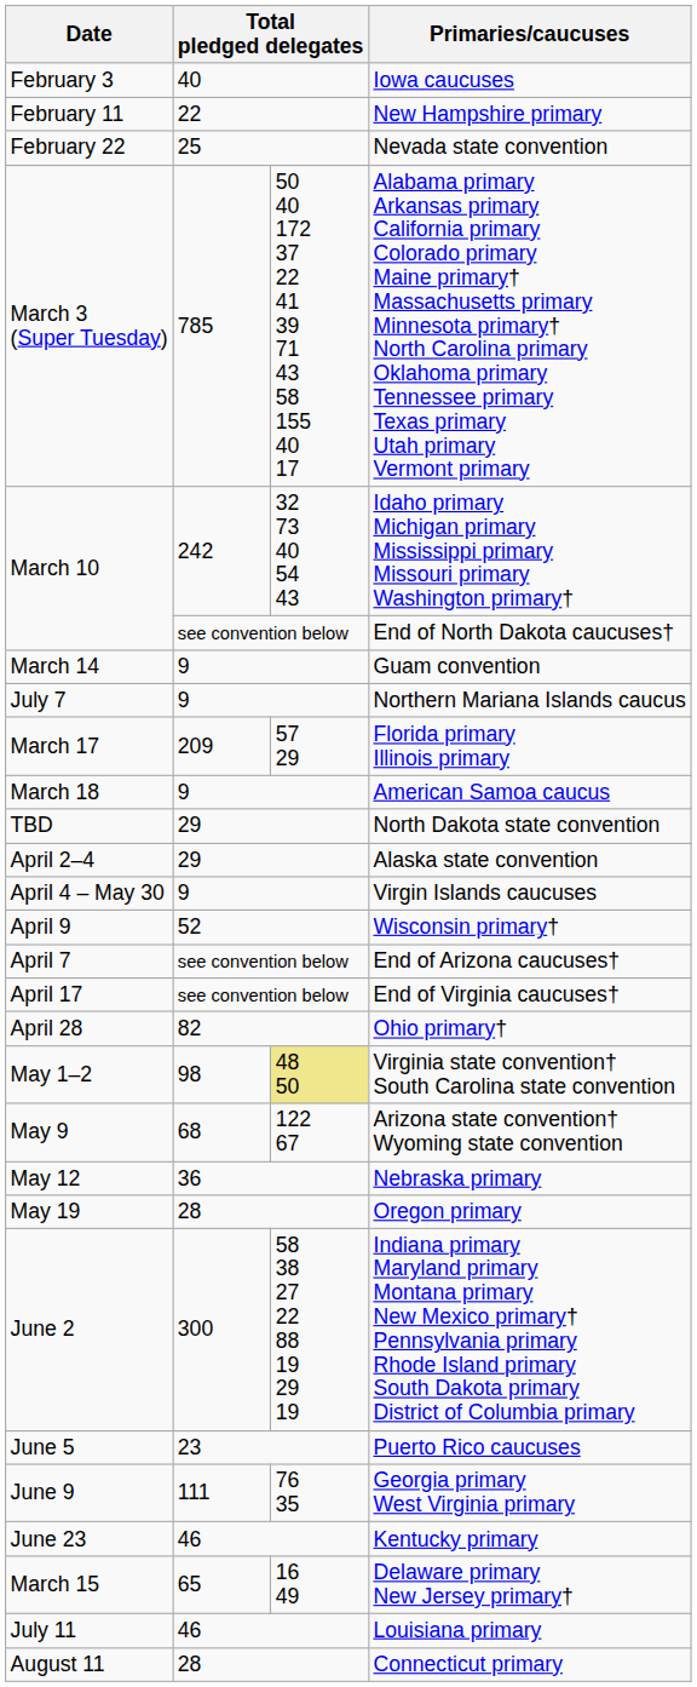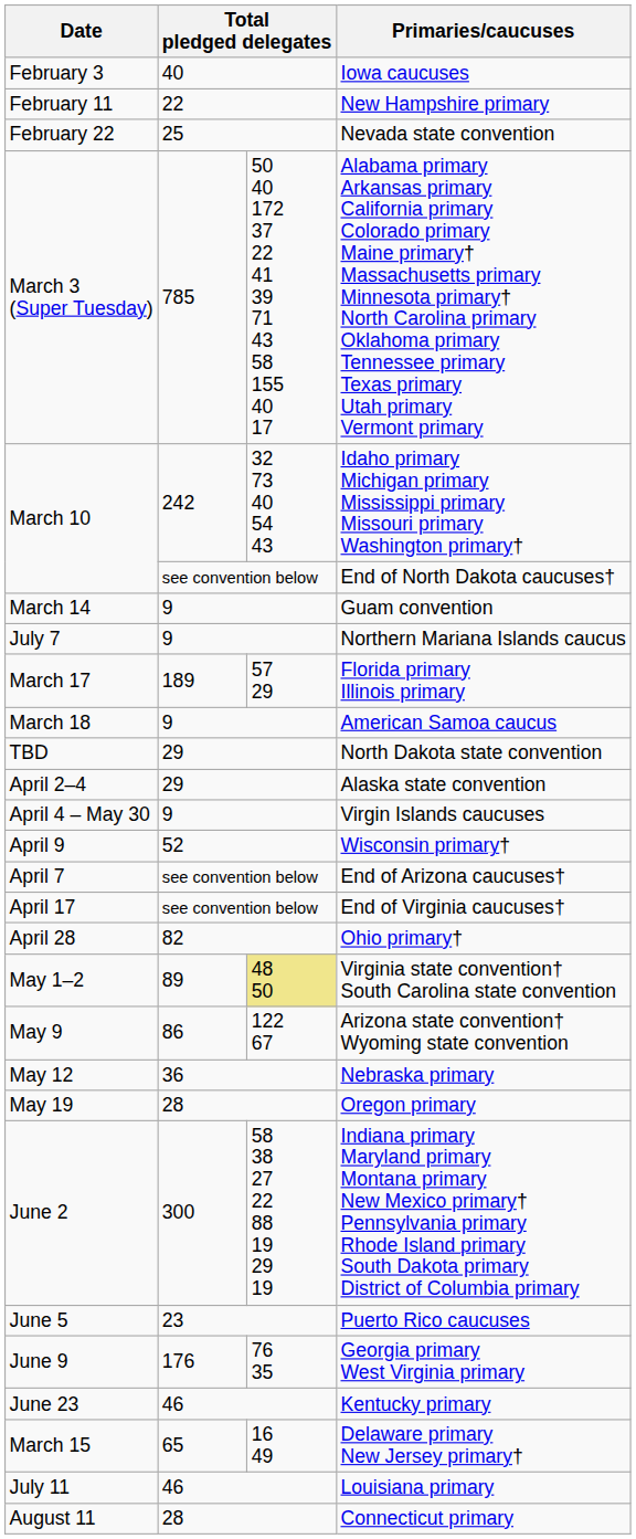Florida primary Illinois primary | column 2: 209 -> 189
Virginia state convention† South Carolina state convention | column 2: 98 -> 89
Arizona state convention† Wyoming state convention | column 2: 68 -> 86
Georgia primary West Virginia primary | column 2: 111 -> 176
